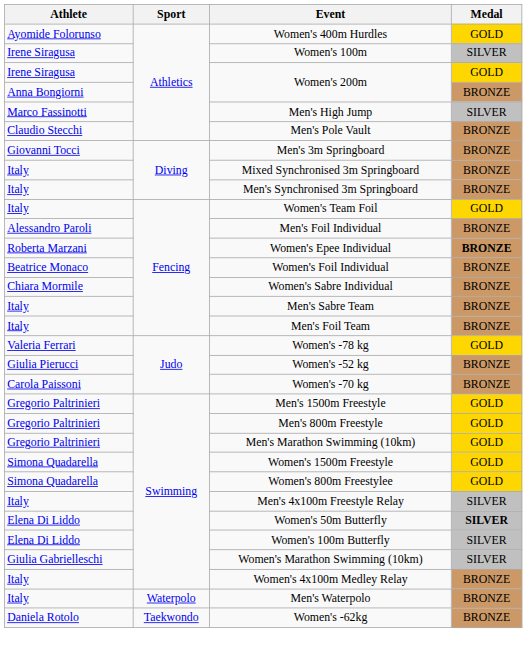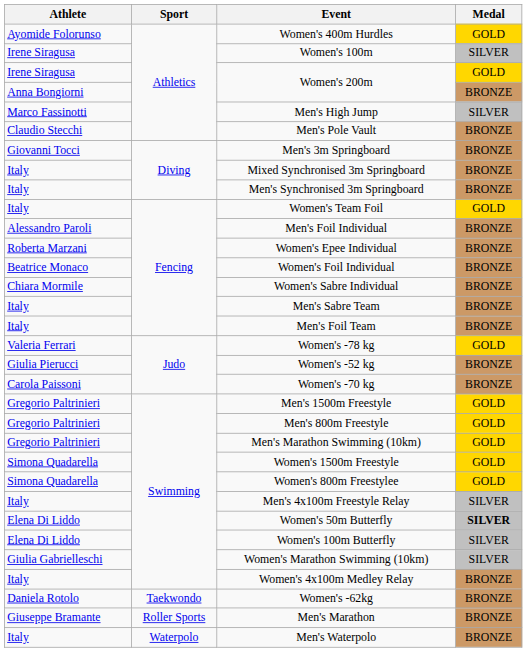Women's Epee Individual | Medal: bold -> normal
rows swapped: Women's -62kg <-> Men's Waterpolo
+ row: Giuseppe Bramante | Roller Sports | Men's Marathon | BRONZE
